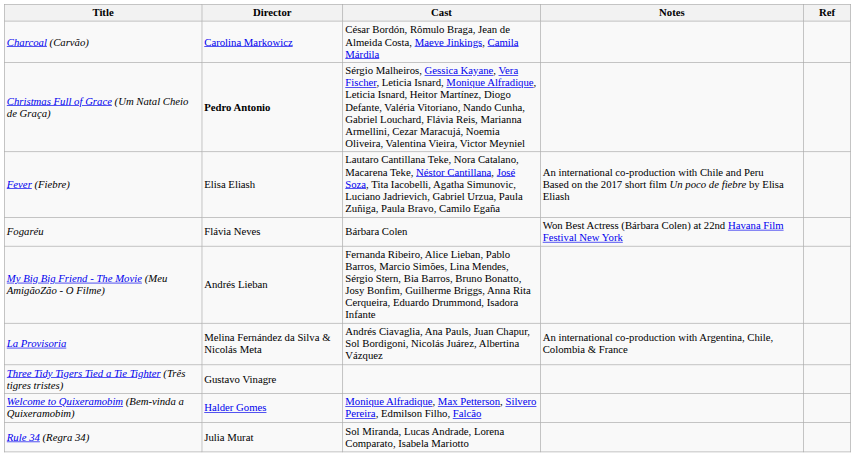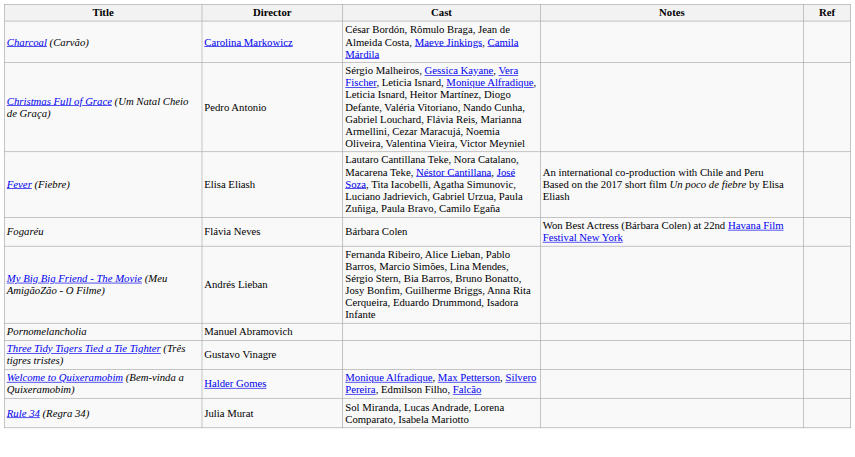Christmas Full of Grace (Um Natal Cheio de Graça) | Director: bold -> normal
+ row: Pornomelancholia | Manuel Abramovich
- row: La Provisoria | Melina Fernández da Silva & Nicolás Meta | Andrés Ciavaglia, Ana Pauls, Juan Chapur, Sol Bordigoni, Nicolás Juárez, Albertina Vázquez | An international co-production with Argentina, Chile, Colombia & France
